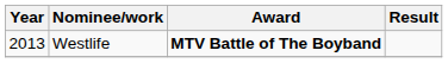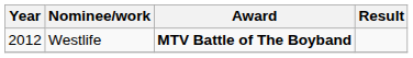Westlife | Year: 2013 -> 2012
